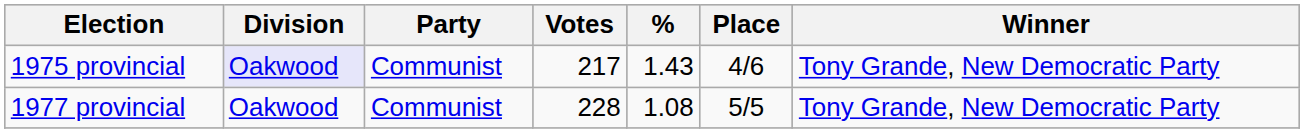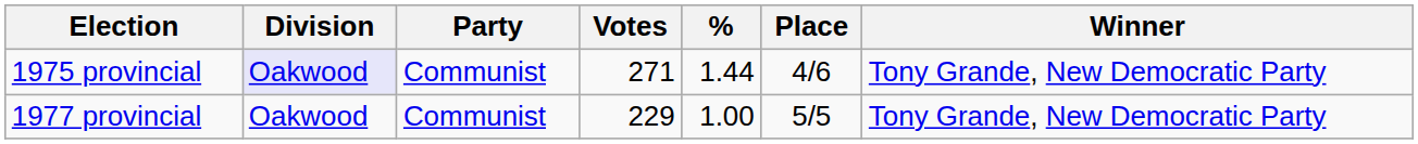1975 provincial | Votes: 217 -> 271
1975 provincial | %: 1.43 -> 1.44
1977 provincial | Votes: 228 -> 229
1977 provincial | %: 1.08 -> 1.00
